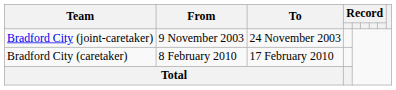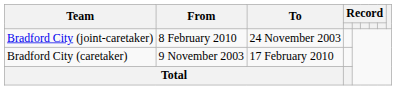Bradford City (joint-caretaker) | From: 9 November 2003 -> 8 February 2010
Bradford City (caretaker) | From: 8 February 2010 -> 9 November 2003
